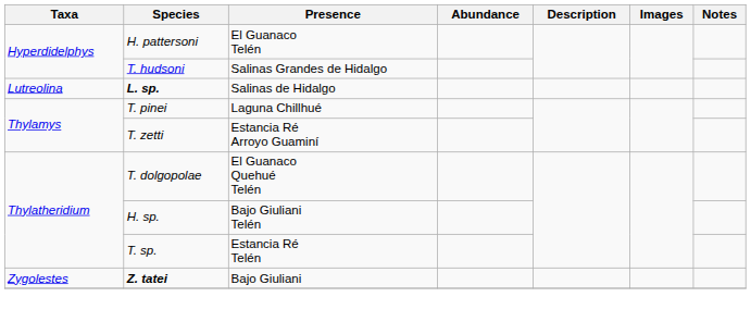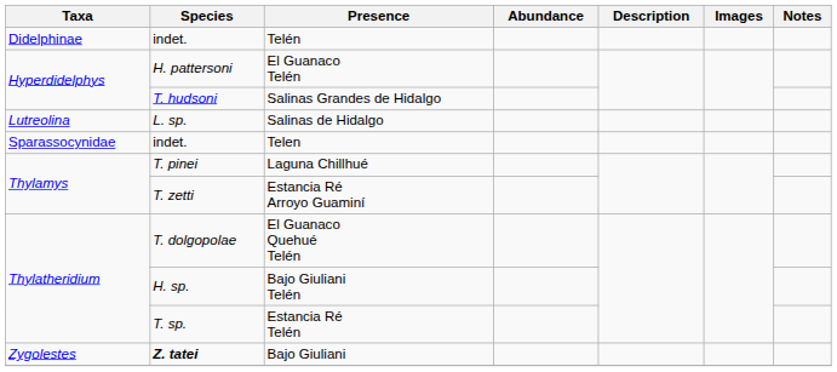+ row: Didelphinae | indet. | Telén
Salinas de Hidalgo | Species: bold -> normal
+ row: Sparassocynidae | indet. | Telen
